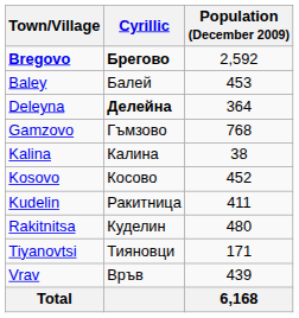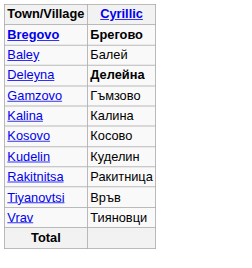- column: Population (December 2009) | 2,592 | 453 | 364 | 768 | 38 | 452 | 411 | 480 | 171 | 439 | 6,168
Kudelin | Cyrillic: Ракитница -> Куделин
Rakitnitsa | Cyrillic: Куделин -> Ракитница
Tiyanovtsi | Cyrillic: Тияновци -> Връв
Vrav | Cyrillic: Връв -> Тияновци
